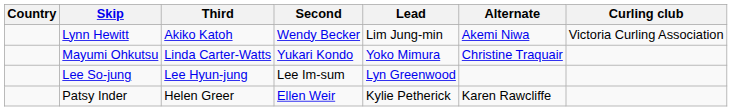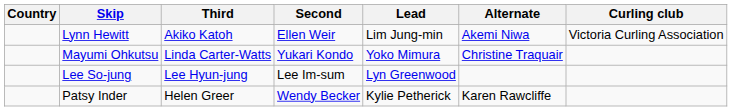Lynn Hewitt | Second: Wendy Becker -> Ellen Weir
Patsy Inder | Second: Ellen Weir -> Wendy Becker
